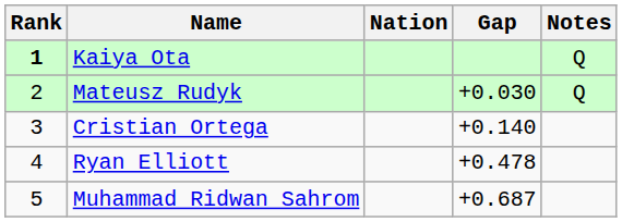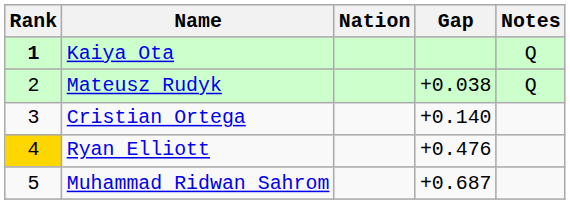Mateusz Rudyk | Gap: +0.030 -> +0.038
Ryan Elliott | Rank: no background -> gold background
Ryan Elliott | Gap: +0.478 -> +0.476
